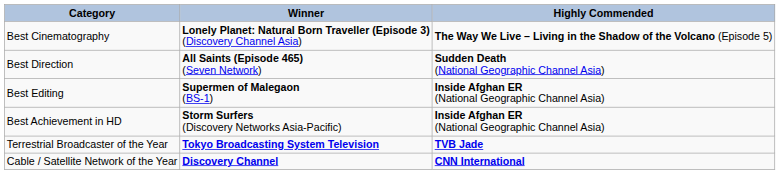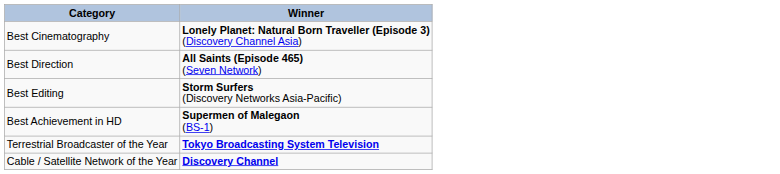- column: Highly Commended | The Way We Live – Living in the Shadow of the Volcano (Episode 5) | Sudden Death (National Geographic Channel Asia) | Inside Afghan ER (National Geographic Channel Asia) | Inside Afghan ER (National Geographic Channel Asia) | TVB Jade | CNN International
Best Editing | Winner: Supermen of Malegaon (BS-1) -> Storm Surfers (Discovery Networks Asia-Pacific)
Best Achievement in HD | Winner: Storm Surfers (Discovery Networks Asia-Pacific) -> Supermen of Malegaon (BS-1)
